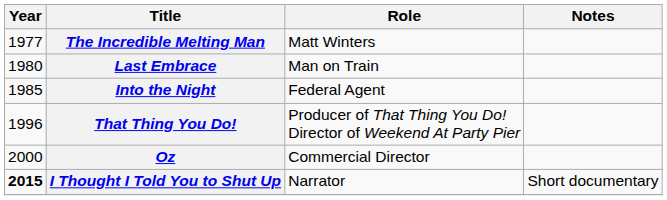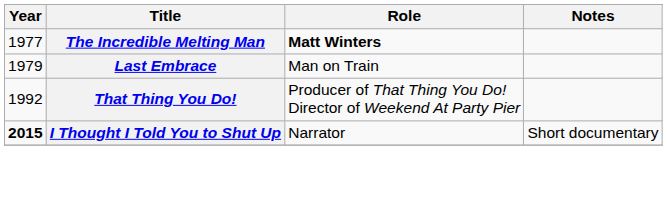The Incredible Melting Man | Role: normal -> bold
Last Embrace | Year: 1980 -> 1979
- row: 1985 | Into the Night | Federal Agent
That Thing You Do! | Year: 1996 -> 1992
- row: 2000 | Oz | Commercial Director
